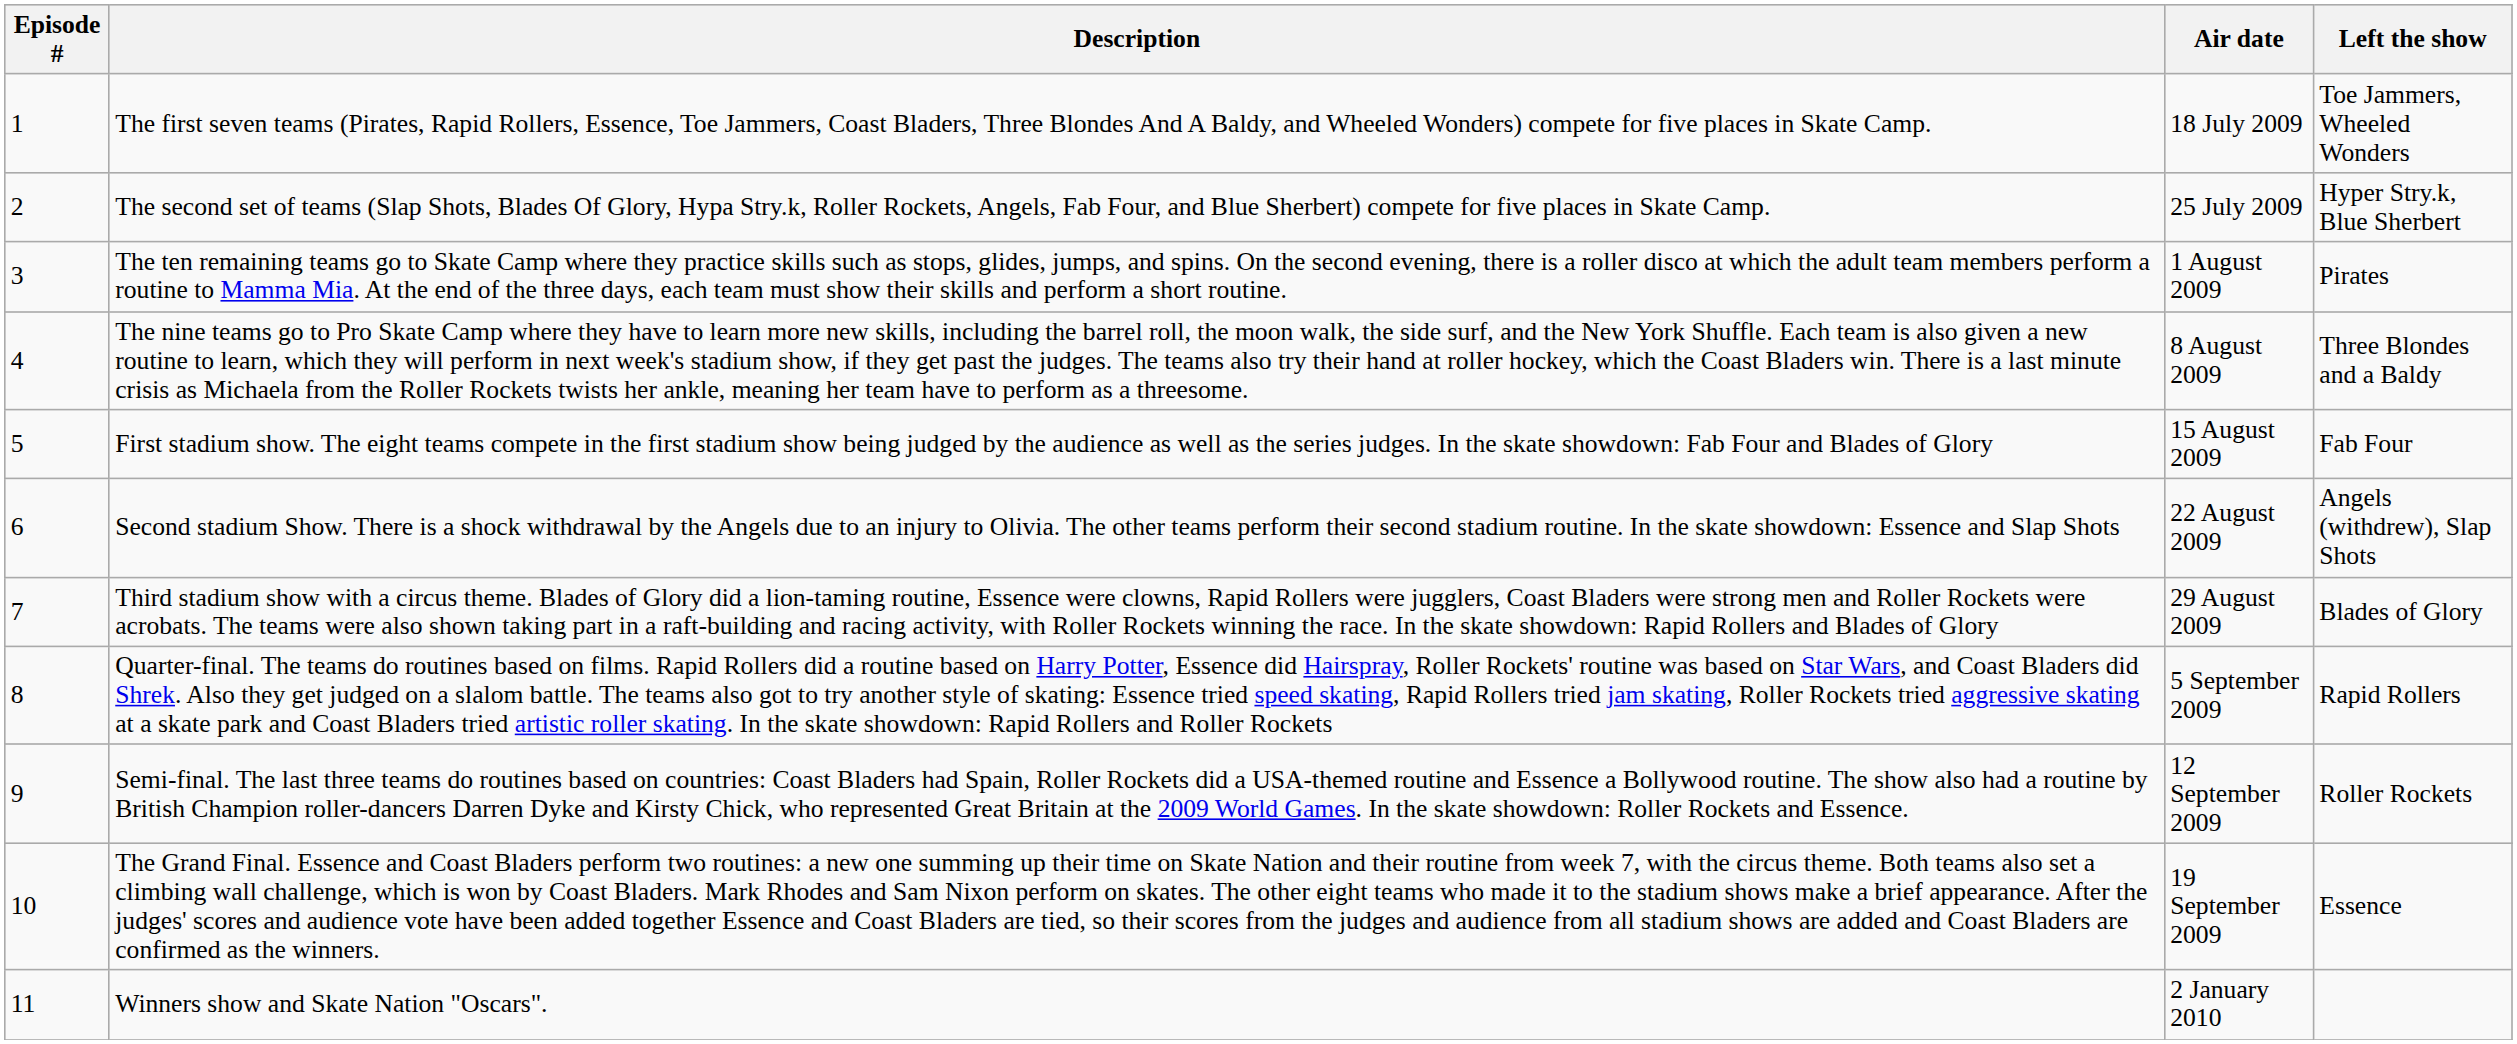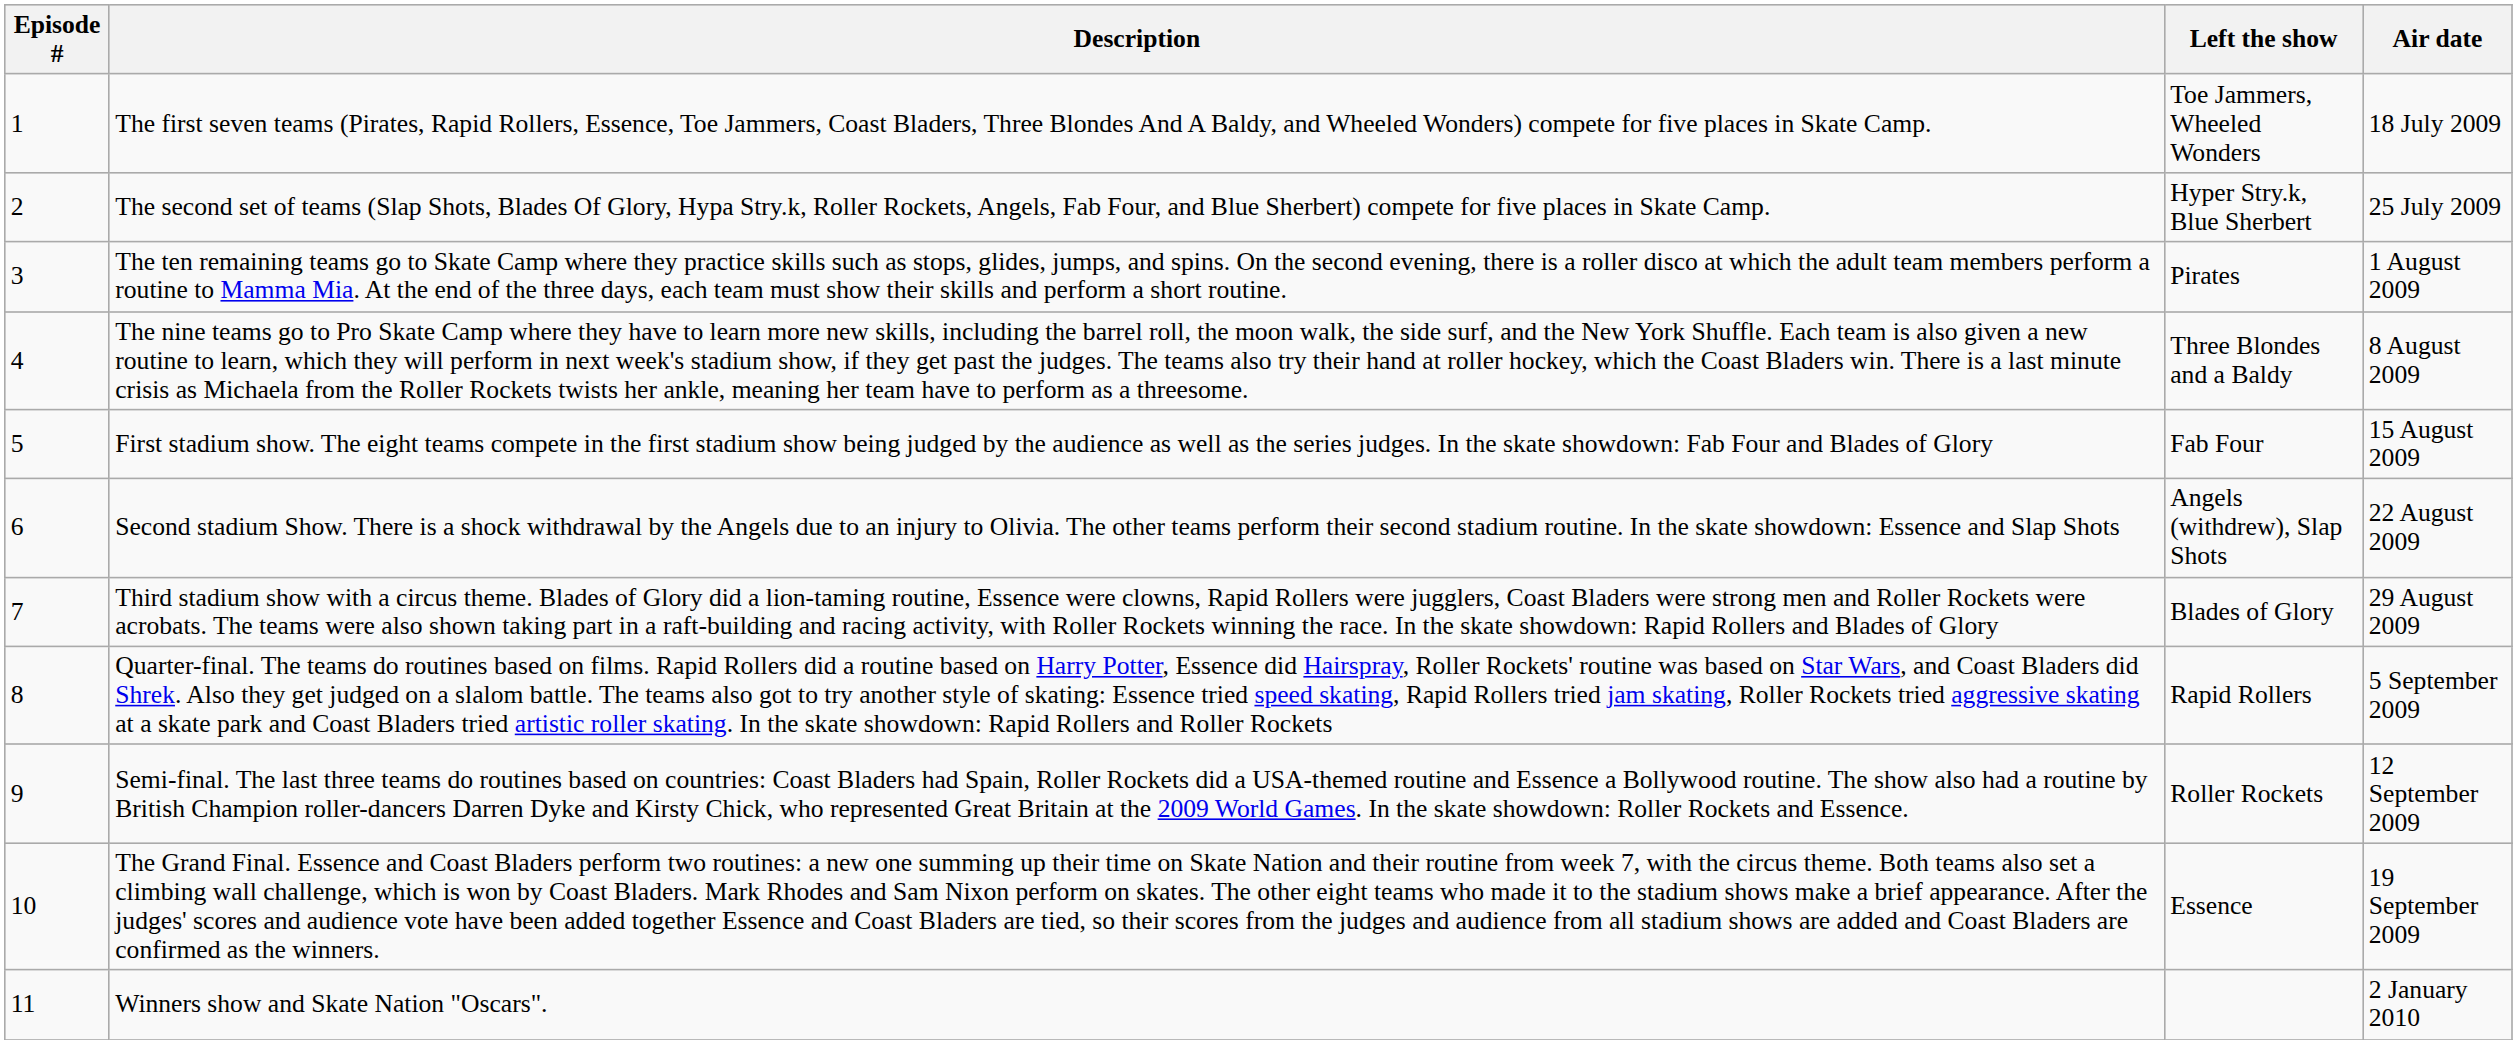columns swapped: Air date <-> Left the show
